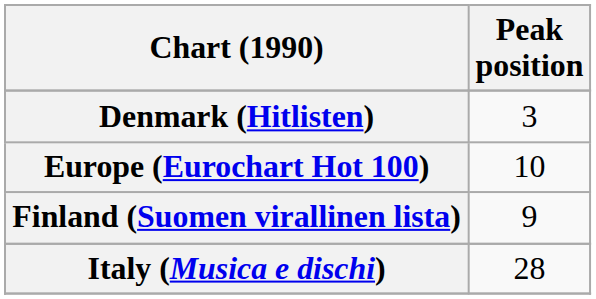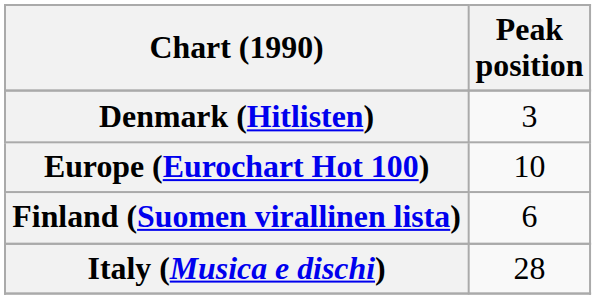Finland (Suomen virallinen lista) | Peak position: 9 -> 6
